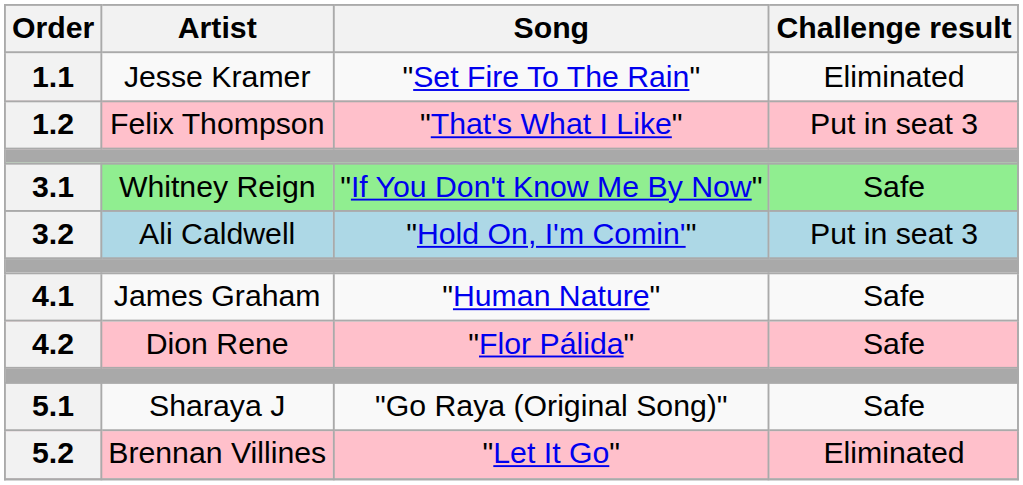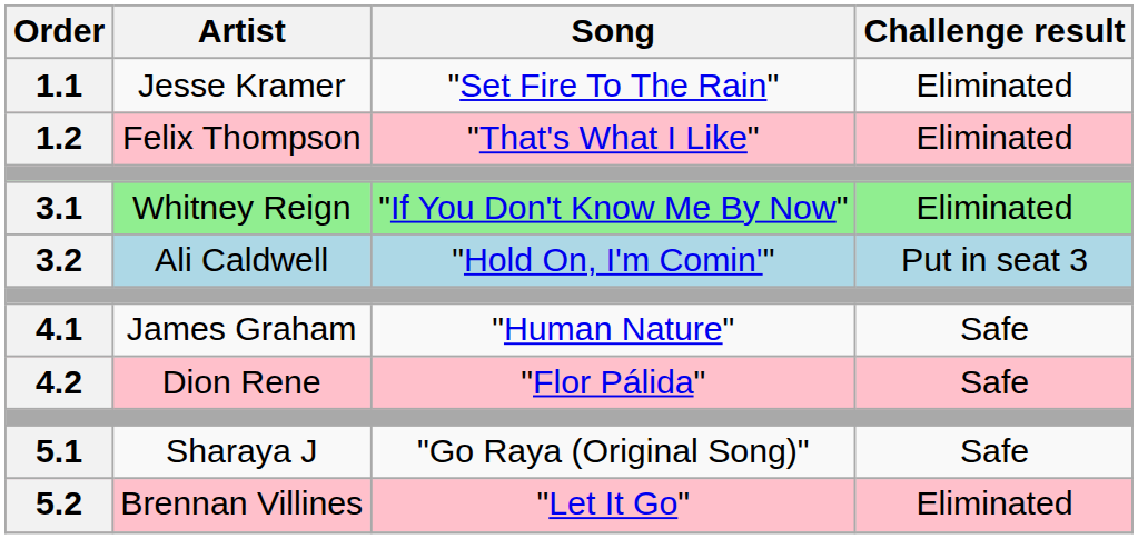1.2 | Challenge result: Put in seat 3 -> Eliminated
3.1 | Challenge result: Safe -> Eliminated
